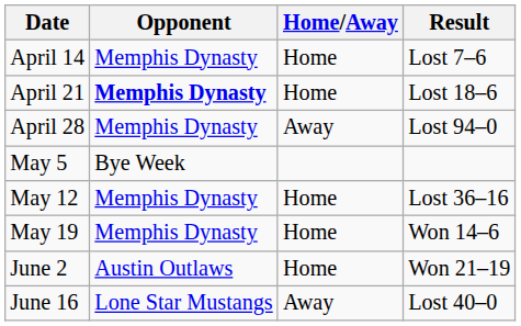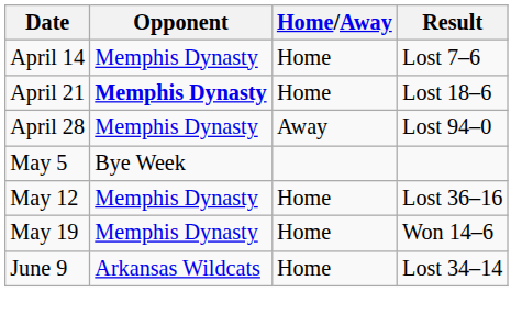- row: June 2 | Austin Outlaws | Home | Won 21–19
+ row: June 9 | Arkansas Wildcats | Home | Lost 34–14
- row: June 16 | Lone Star Mustangs | Away | Lost 40–0
